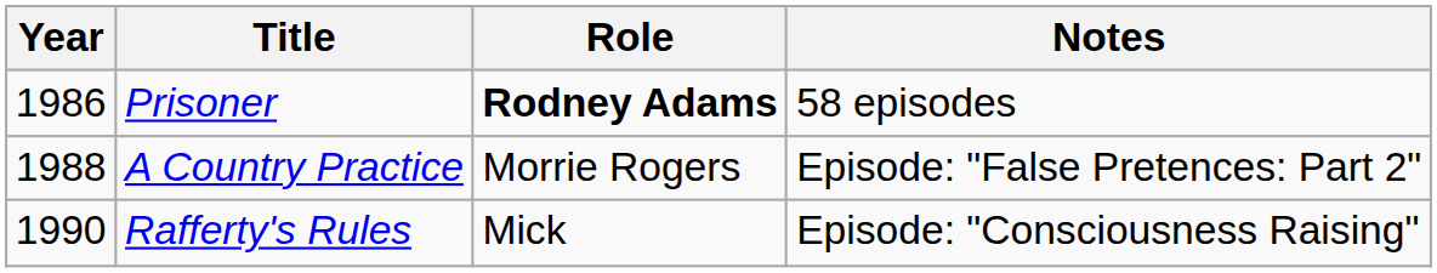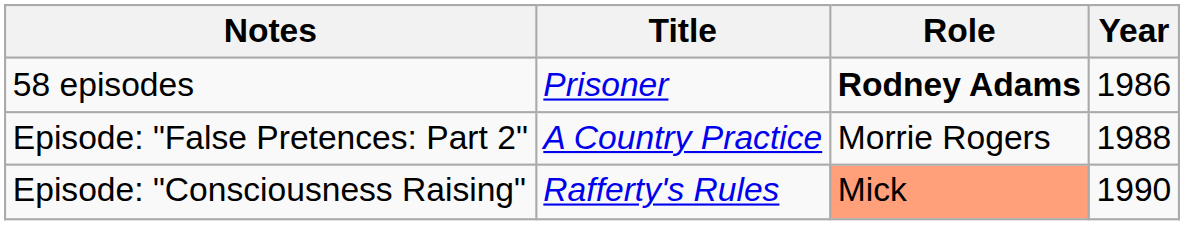columns swapped: Year <-> Notes
Rafferty's Rules | Role: no background -> lightsalmon background
